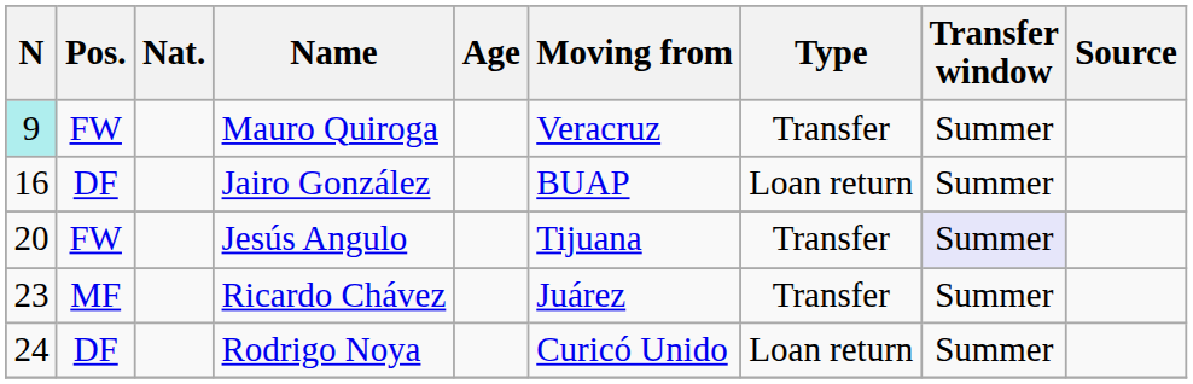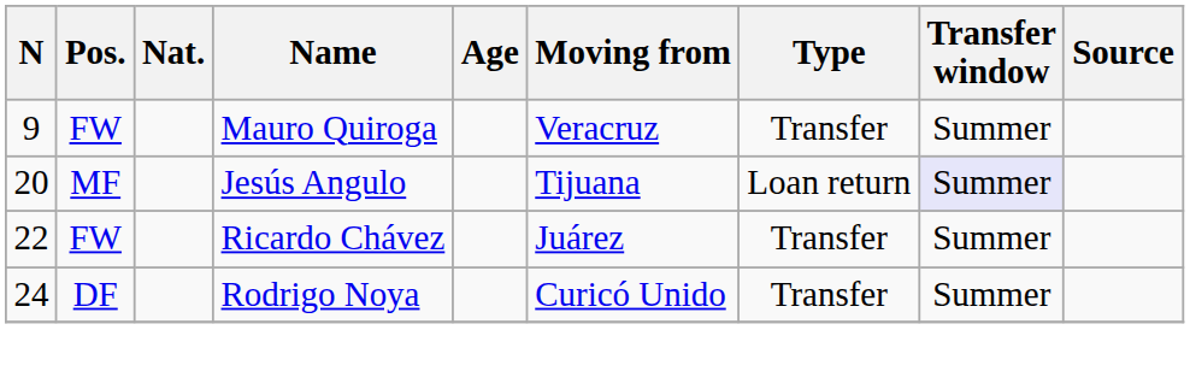Mauro Quiroga | N: paleturquoise background -> no background
- row: 16 | DF | Jairo González | BUAP | Loan return | Summer
Jesús Angulo | Pos.: FW -> MF
Jesús Angulo | Type: Transfer -> Loan return
Ricardo Chávez | N: 23 -> 22
Ricardo Chávez | Pos.: MF -> FW
Rodrigo Noya | Type: Loan return -> Transfer
